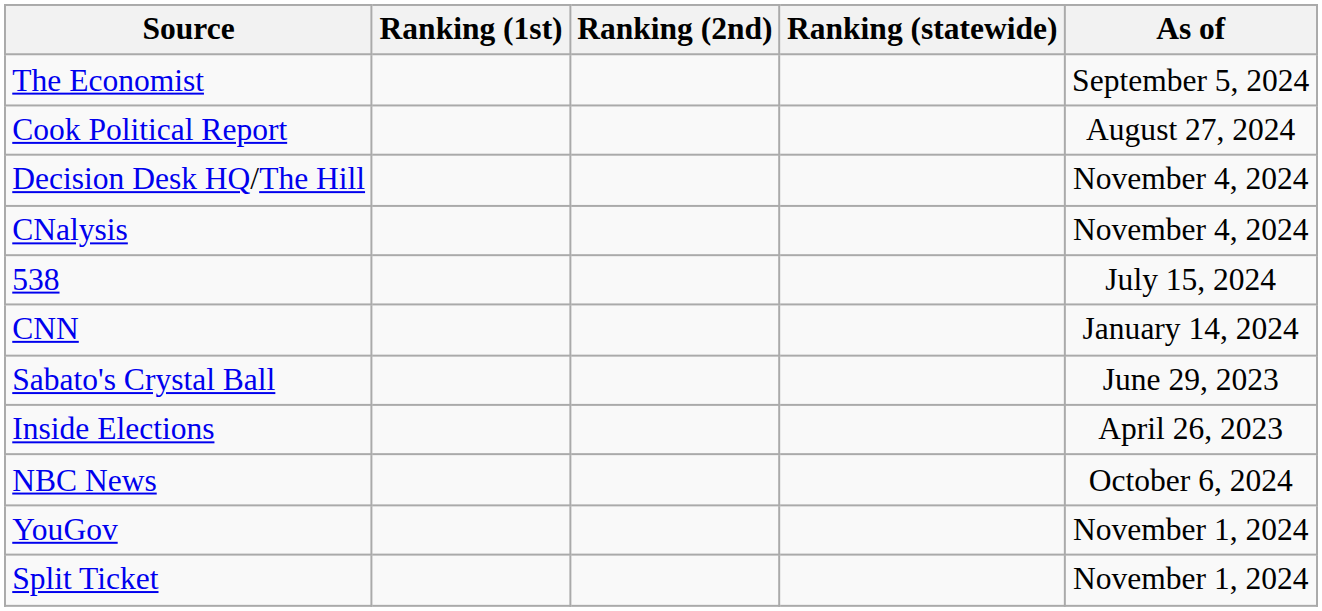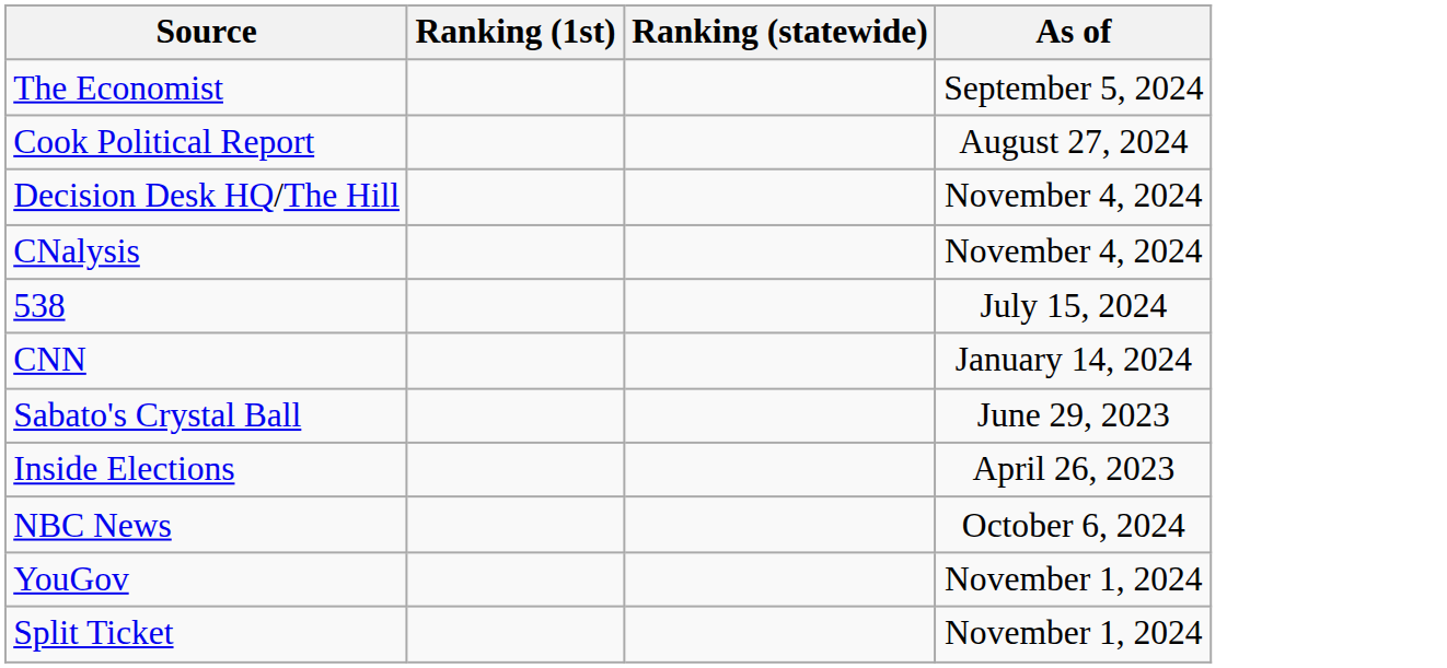- column: Ranking (2nd)
